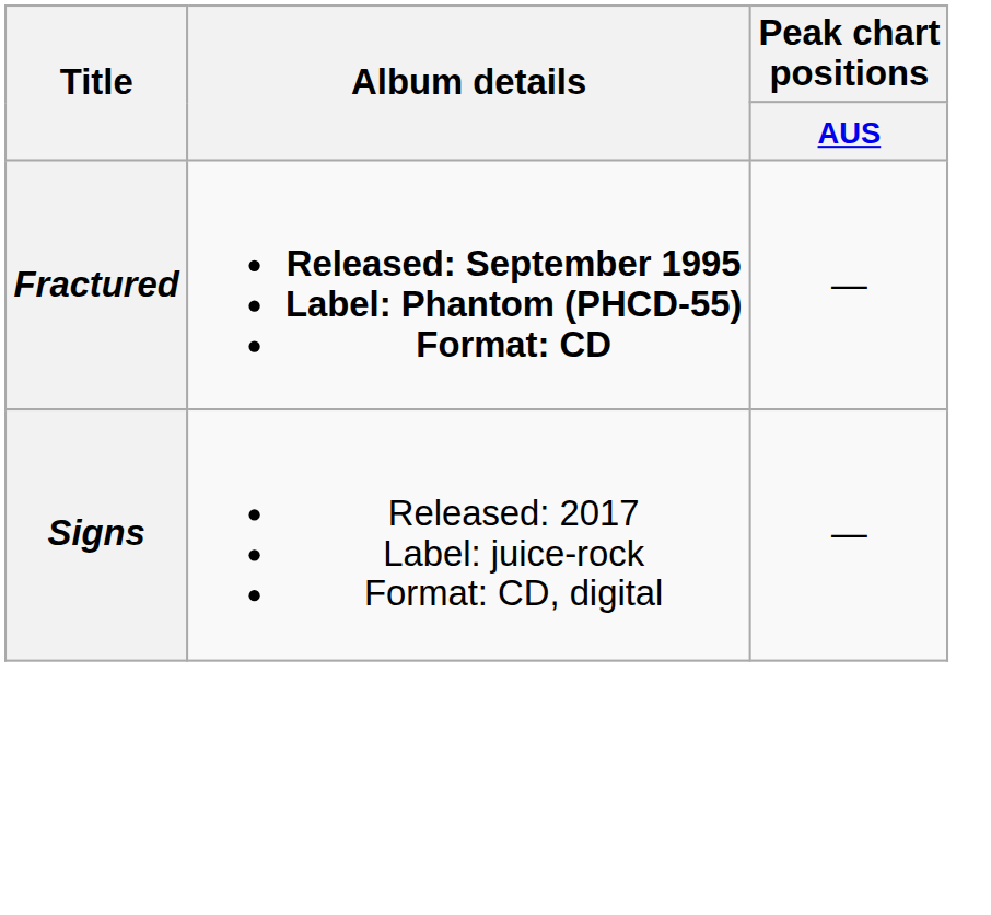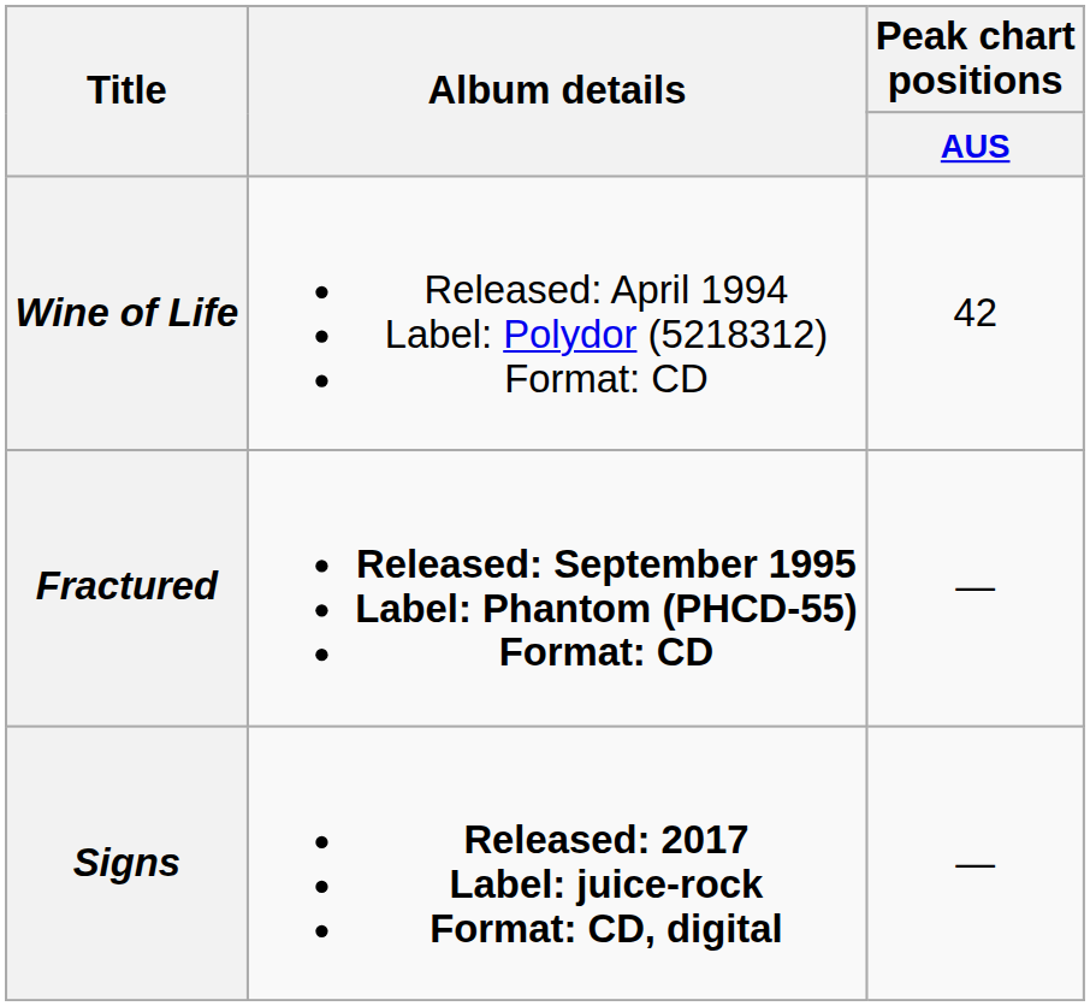+ row: Wine of Life | Released: April 1994 Label: Polydor (5218312) Format: CD | 42
Signs | Album details: normal -> bold
